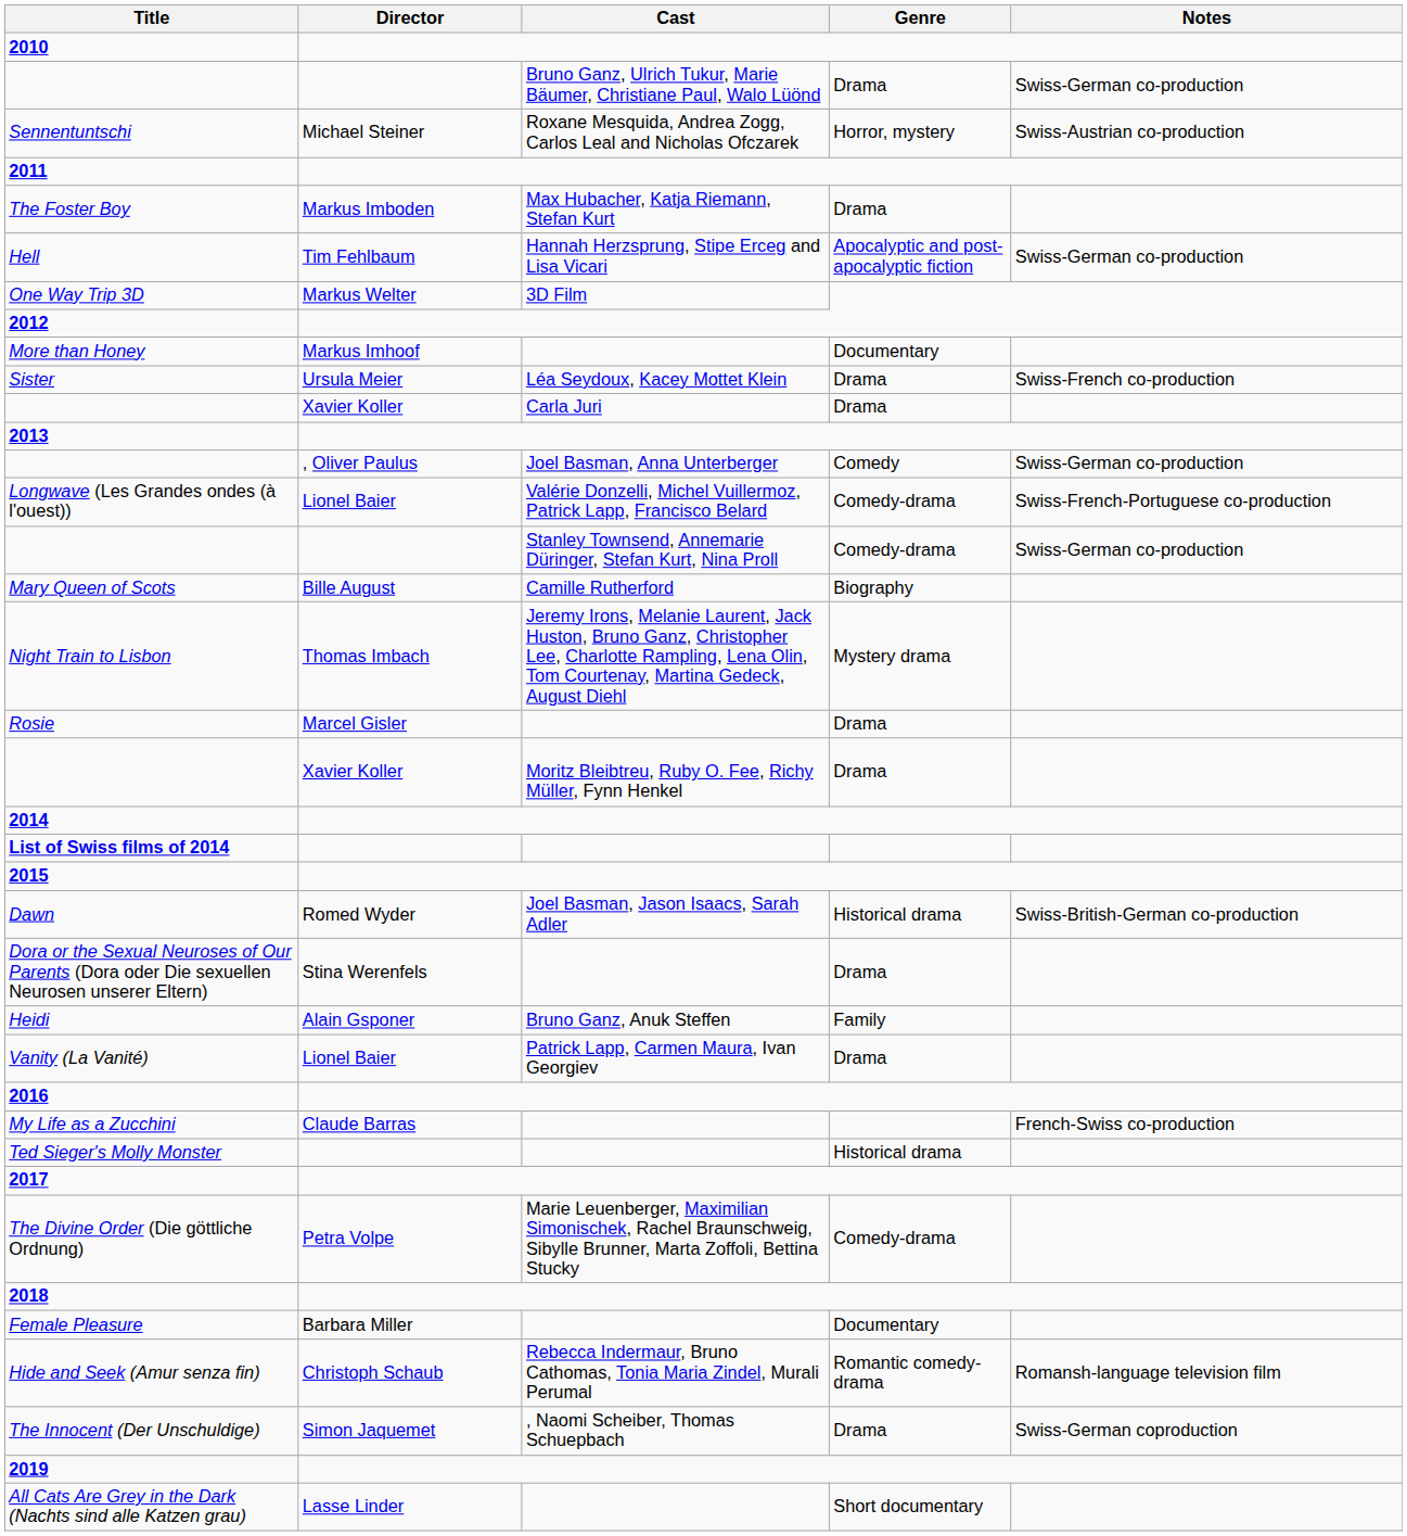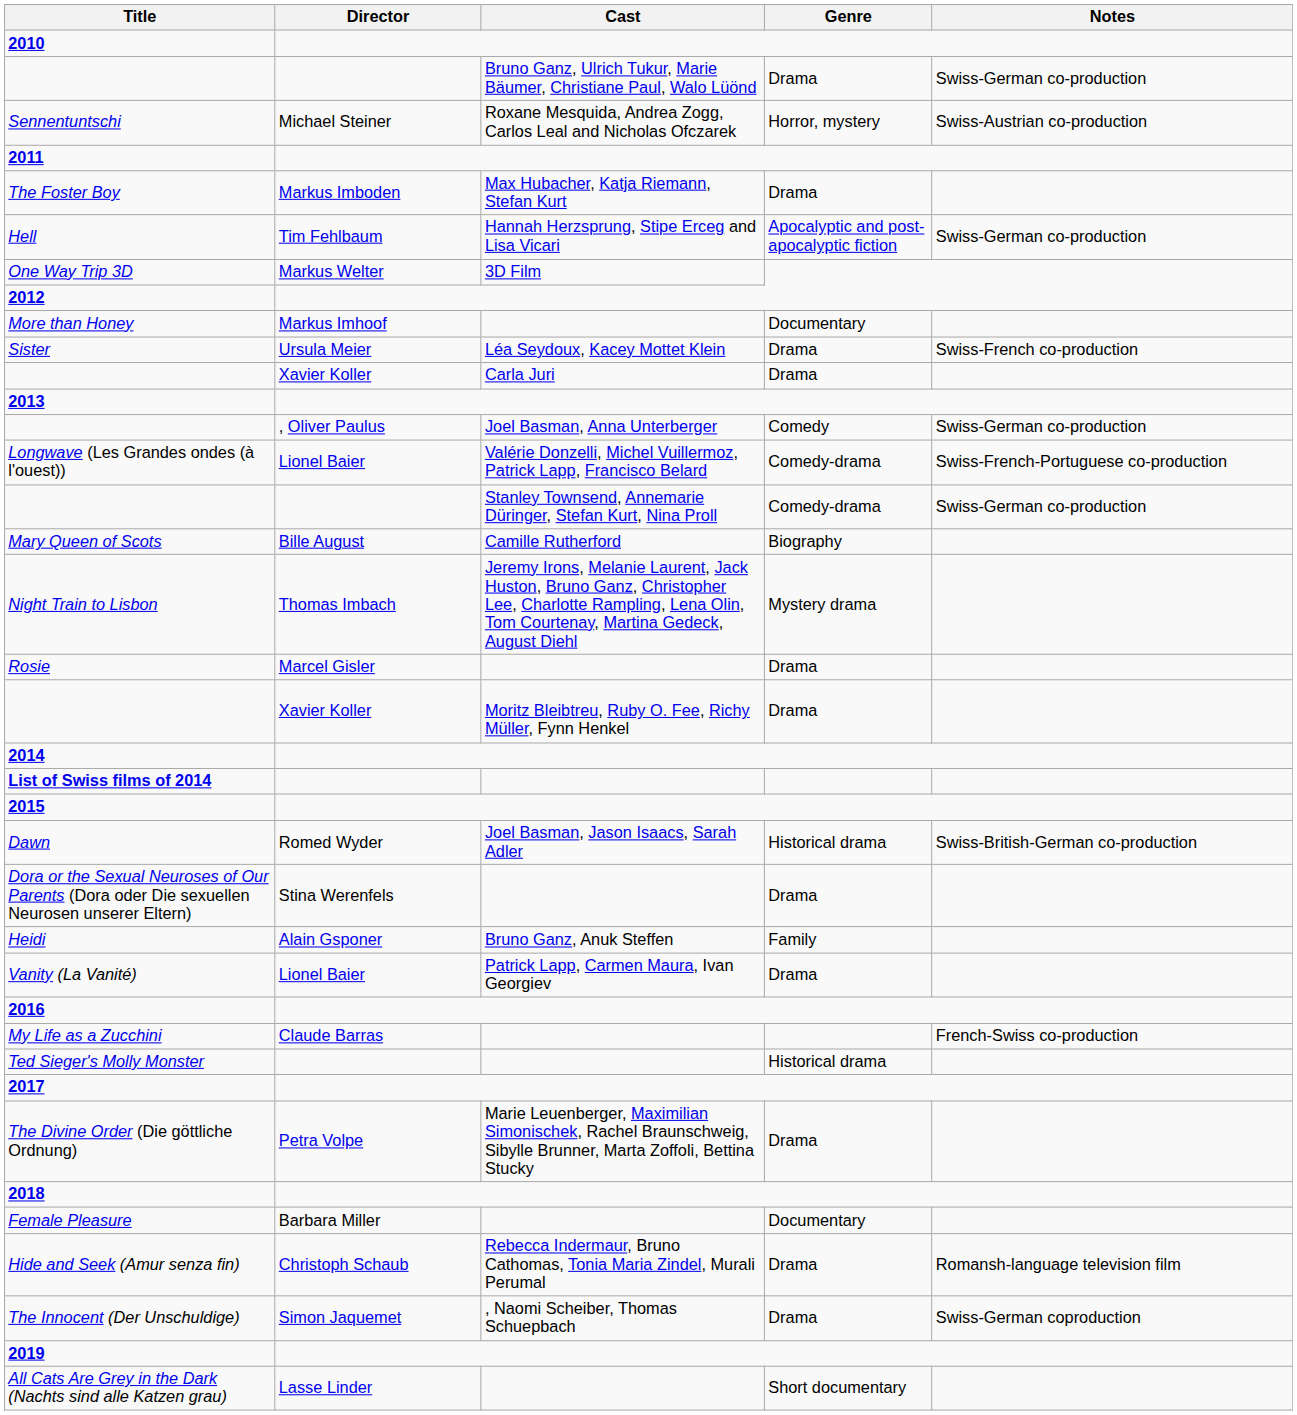The Divine Order (Die göttliche Ordnung) | Genre: Comedy-drama -> Drama
Hide and Seek (Amur senza fin) | Genre: Romantic comedy-drama -> Drama
